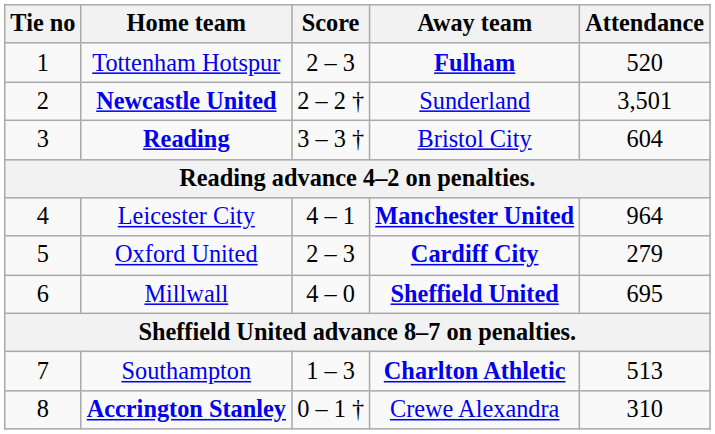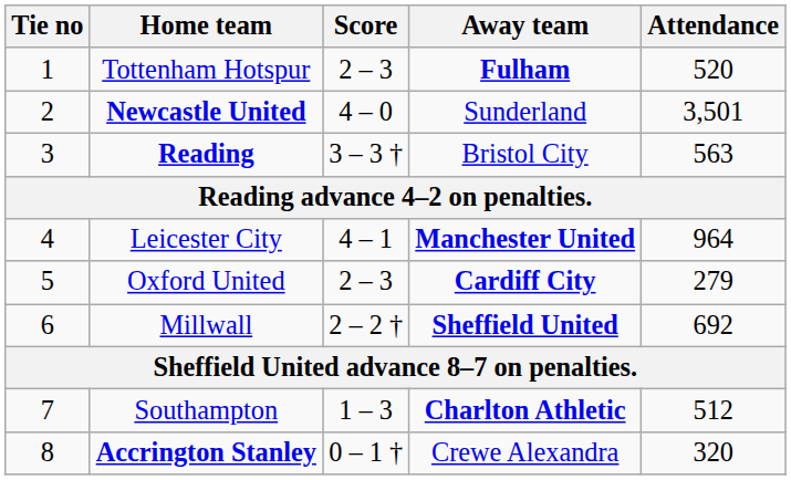Newcastle United | Score: 2 – 2 † -> 4 – 0
Reading | Attendance: 604 -> 563
Millwall | Score: 4 – 0 -> 2 – 2 †
Millwall | Attendance: 695 -> 692
Southampton | Attendance: 513 -> 512
Accrington Stanley | Attendance: 310 -> 320
